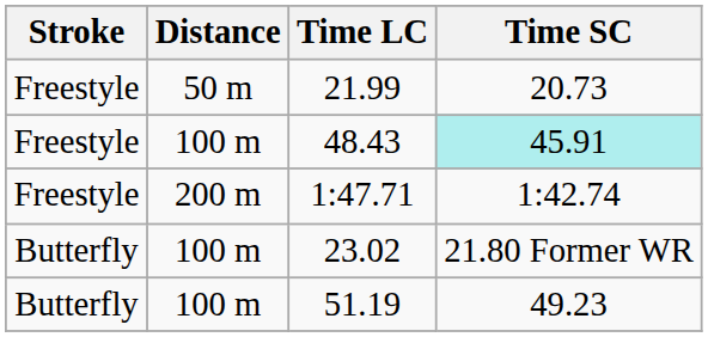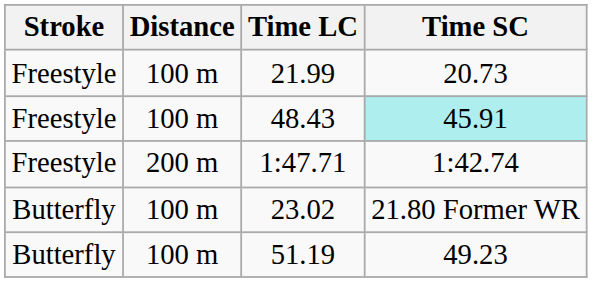21.99 | Distance: 50 m -> 100 m
